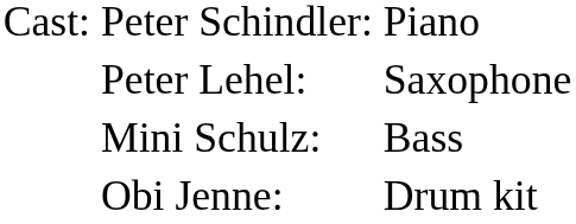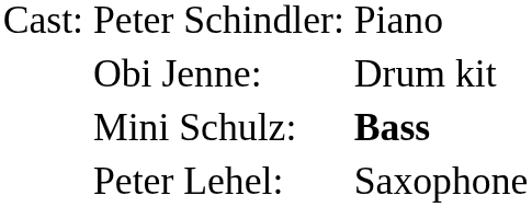rows swapped: Peter Lehel: <-> Obi Jenne:
Mini Schulz: | column 3: normal -> bold
